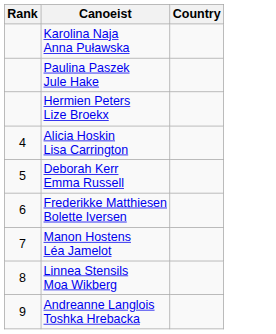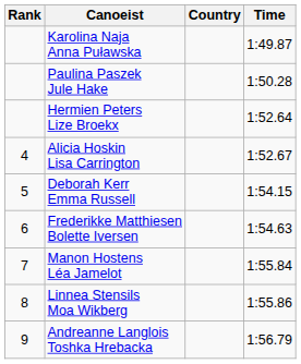+ column: Time | 1:49.87 | 1:50.28 | 1:52.64 | 1:52.67 | 1:54.15 | 1:54.63 | 1:55.84 | 1:55.86 | 1:56.79
